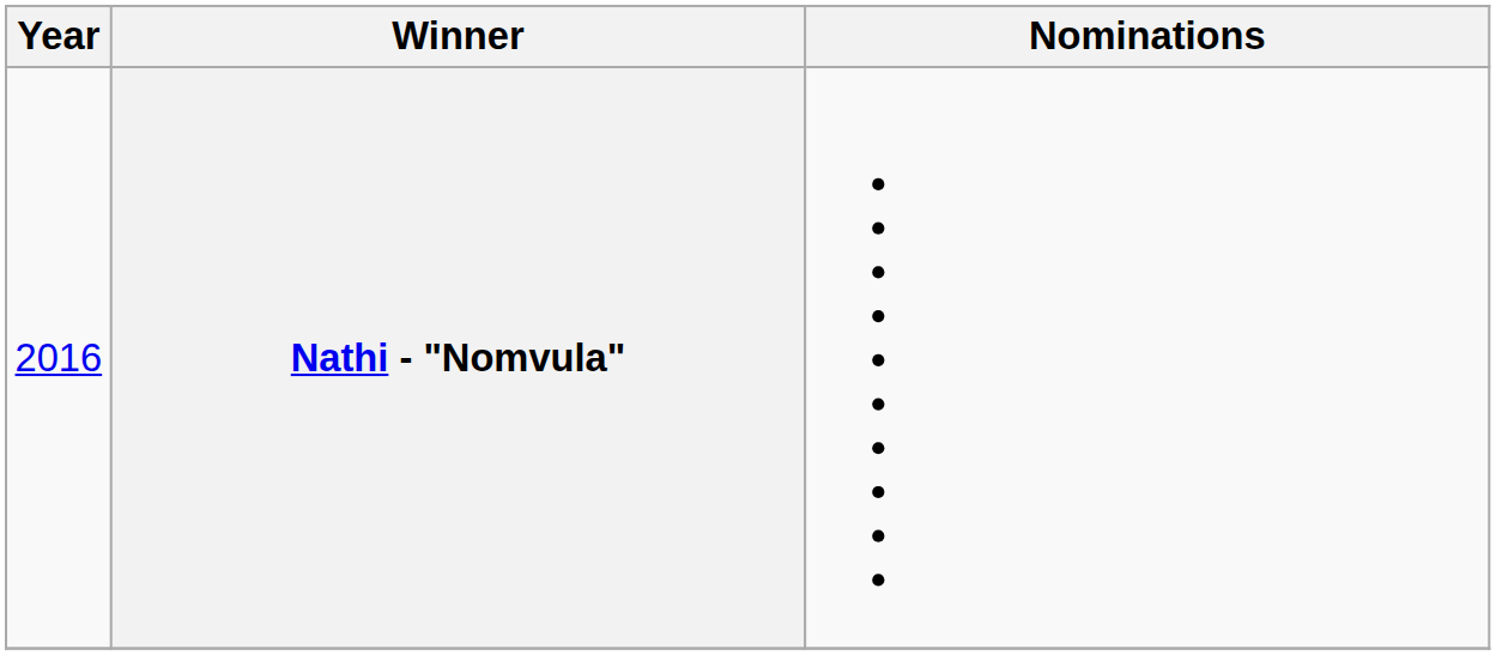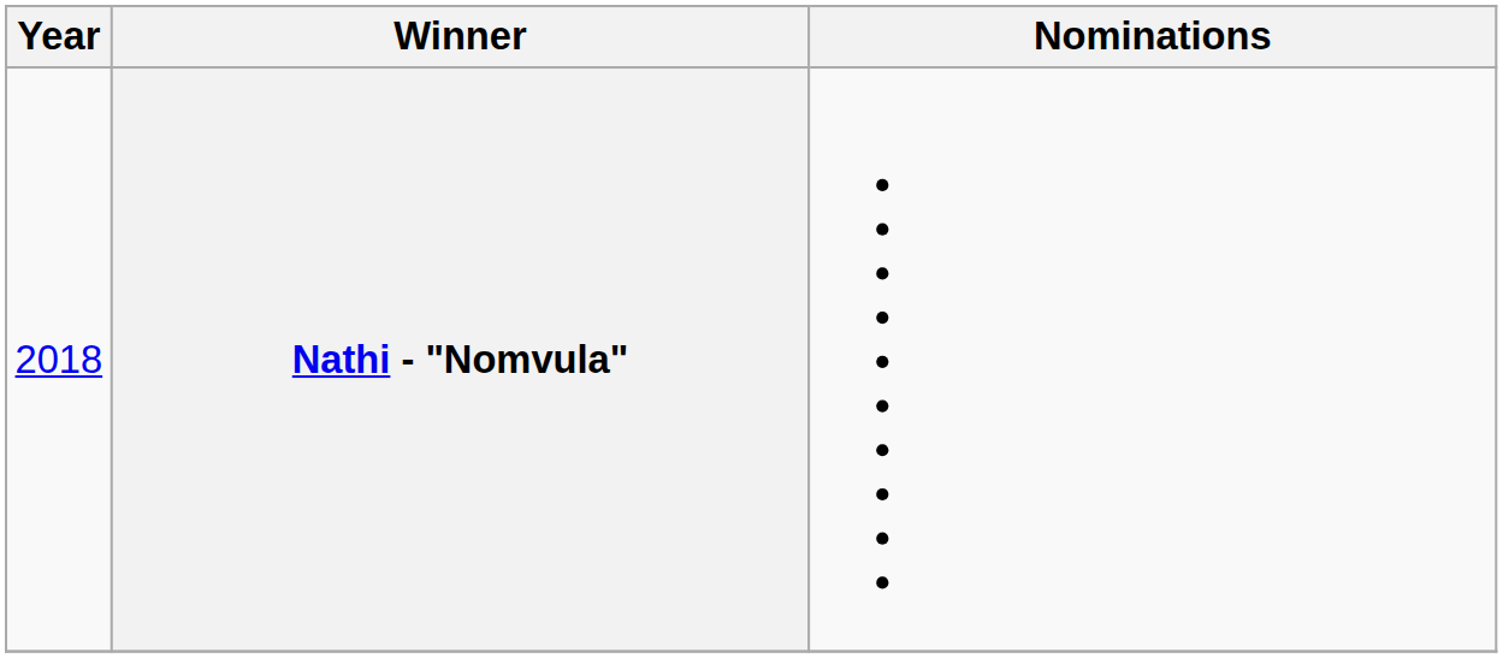Nathi - "Nomvula" | Year: 2016 -> 2018
